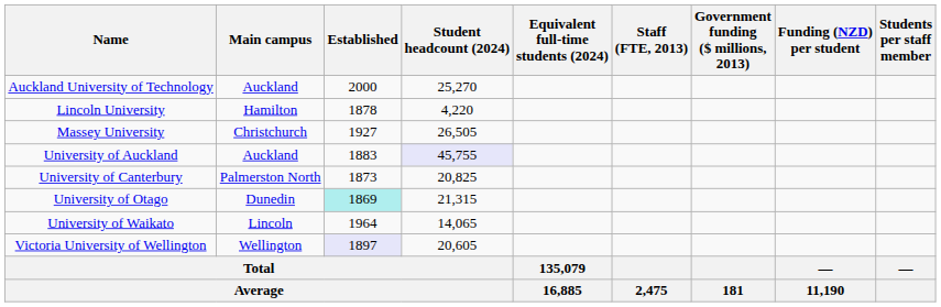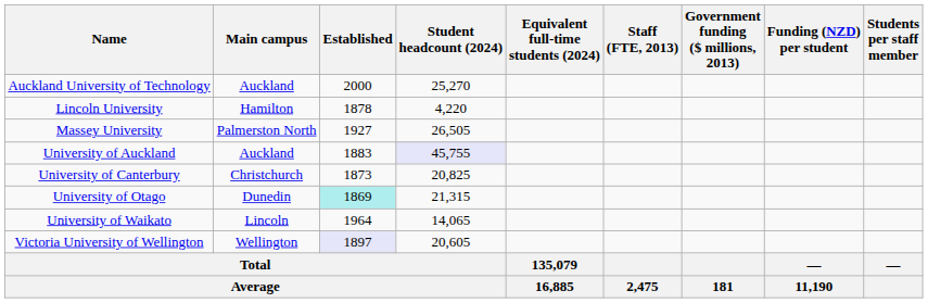Massey University | Main campus: Christchurch -> Palmerston North
University of Canterbury | Main campus: Palmerston North -> Christchurch
